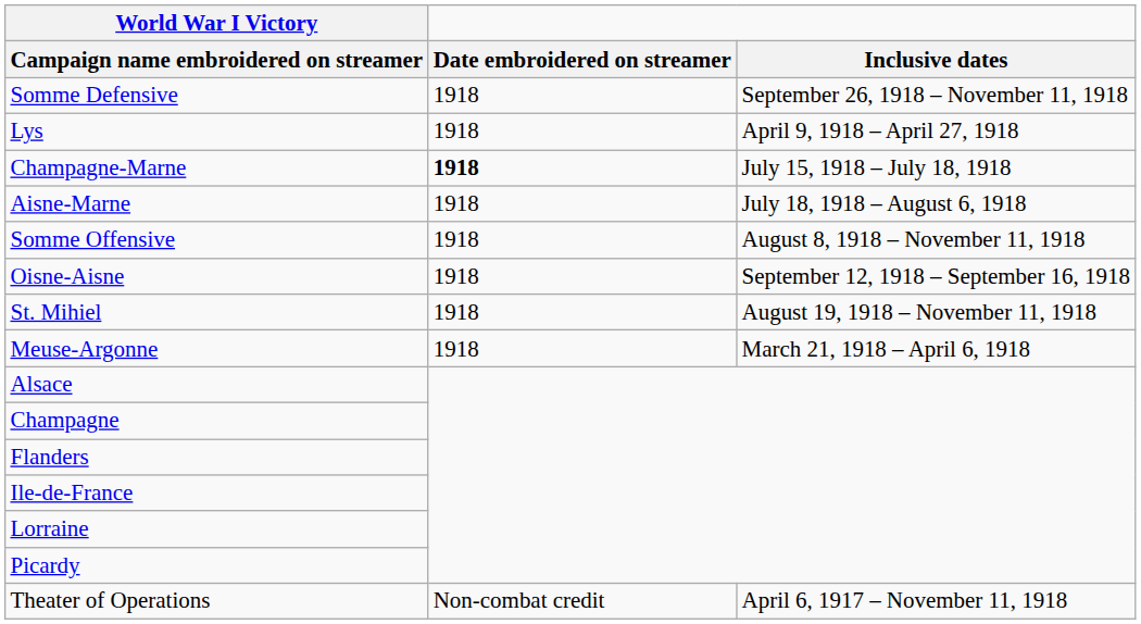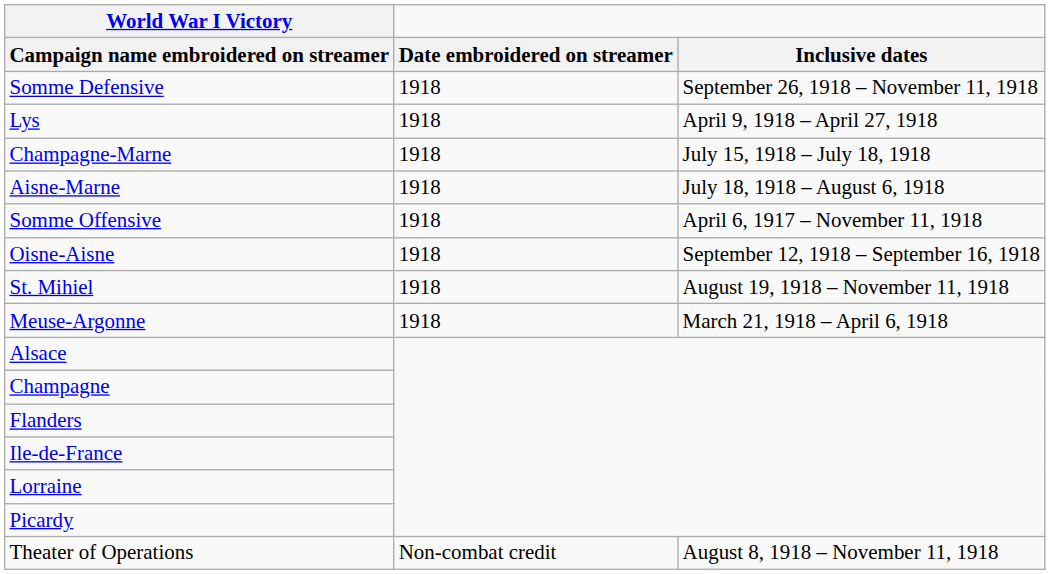Champagne-Marne | Date embroidered on streamer: bold -> normal
Somme Offensive | Inclusive dates: August 8, 1918 – November 11, 1918 -> April 6, 1917 – November 11, 1918
Theater of Operations | Inclusive dates: April 6, 1917 – November 11, 1918 -> August 8, 1918 – November 11, 1918
